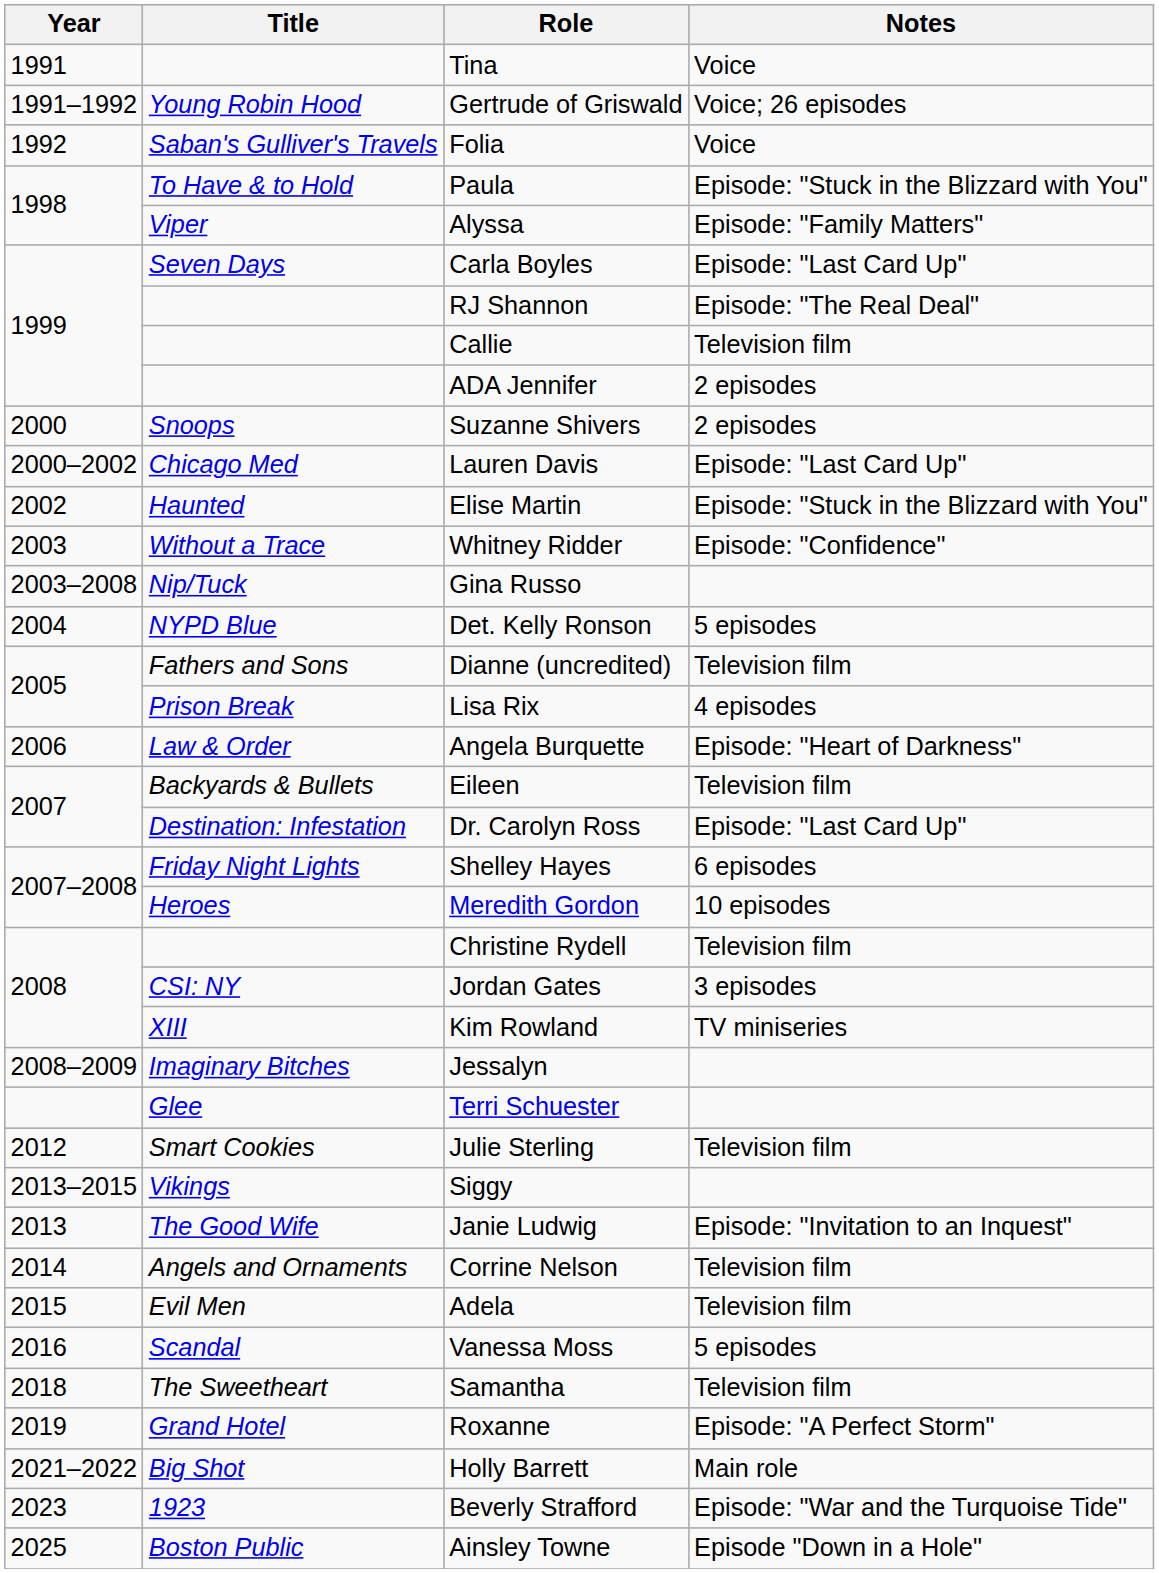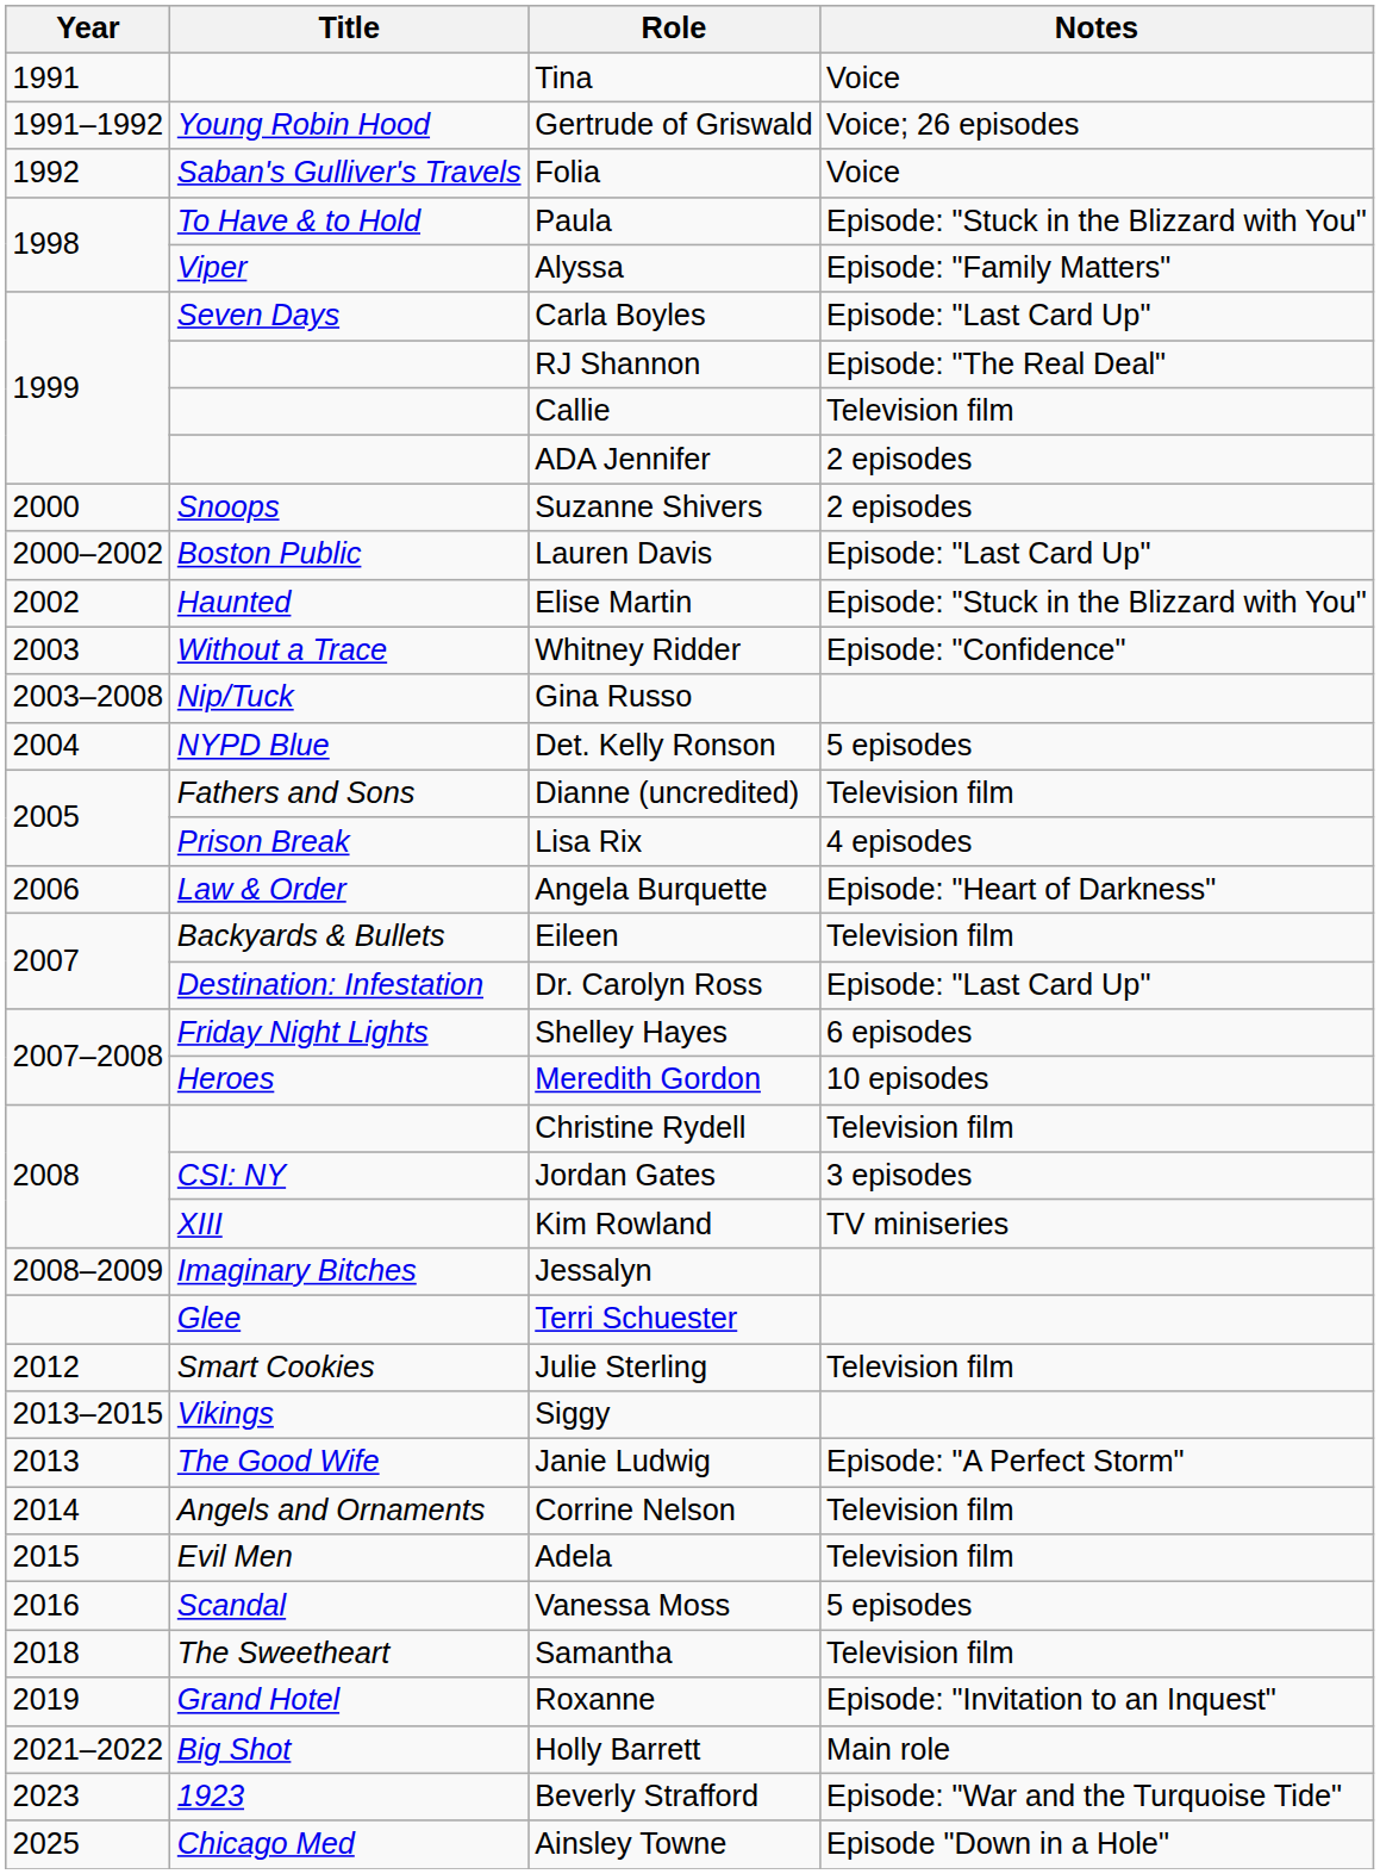Lauren Davis | Title: Chicago Med -> Boston Public
Janie Ludwig | Notes: Episode: "Invitation to an Inquest" -> Episode: "A Perfect Storm"
Roxanne | Notes: Episode: "A Perfect Storm" -> Episode: "Invitation to an Inquest"
Ainsley Towne | Title: Boston Public -> Chicago Med
